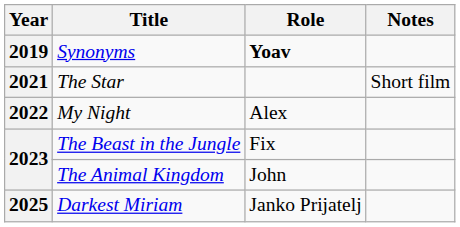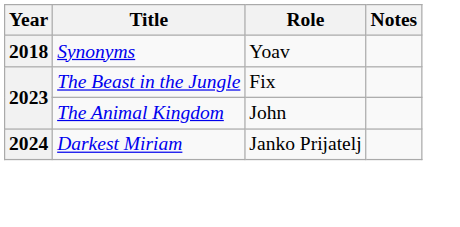Synonyms | Year: 2019 -> 2018
Synonyms | Role: bold -> normal
- row: 2021 | The Star | Short film
- row: 2022 | My Night | Alex
Darkest Miriam | Year: 2025 -> 2024
